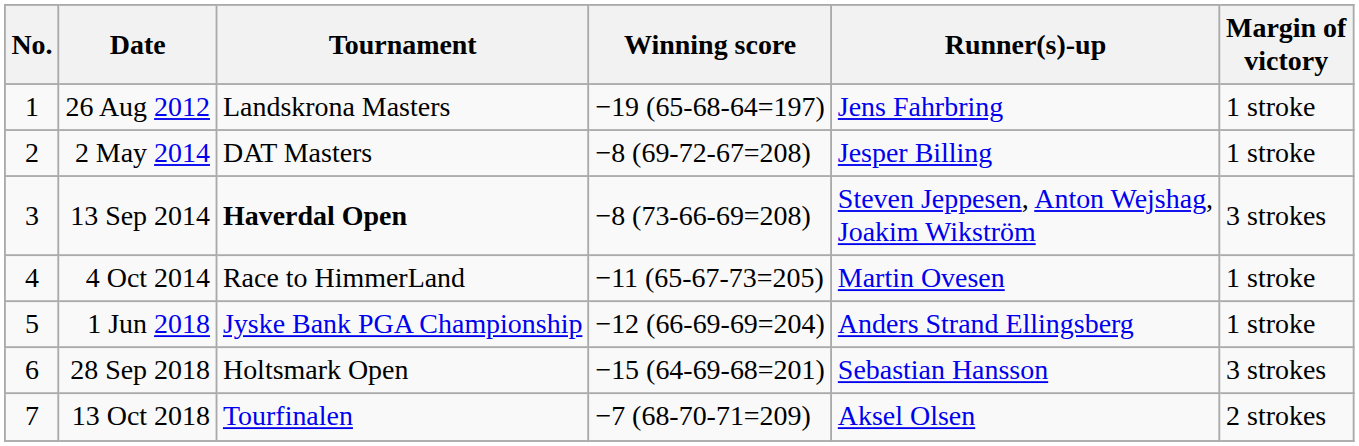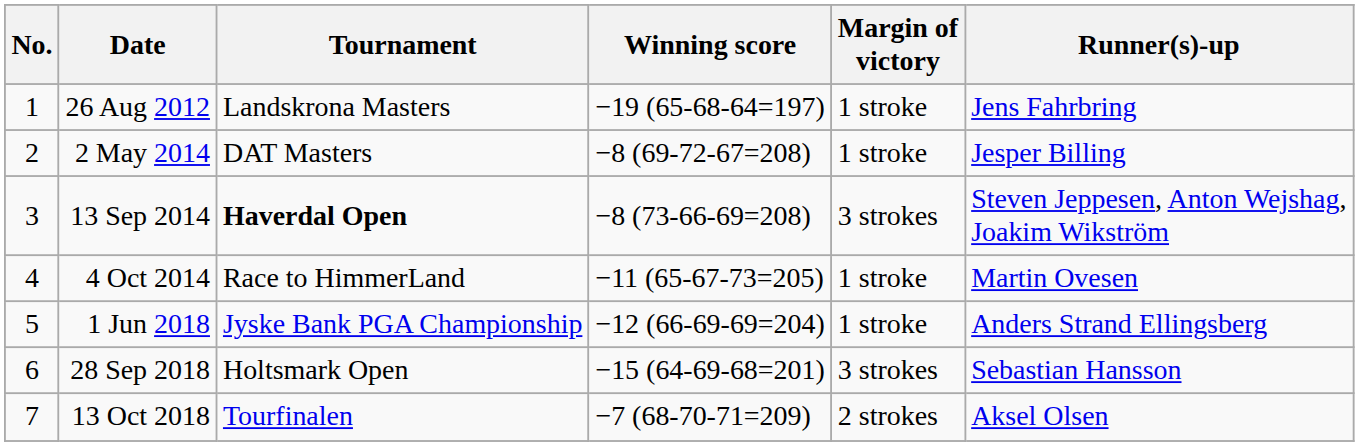columns swapped: Margin of victory <-> Runner(s)-up
